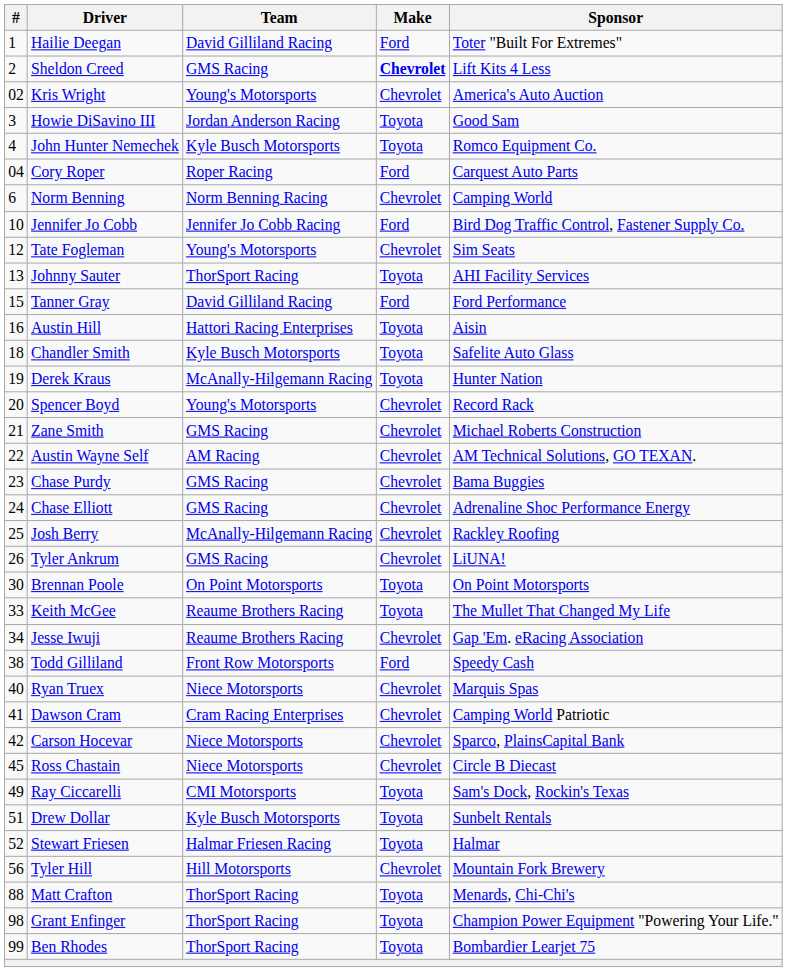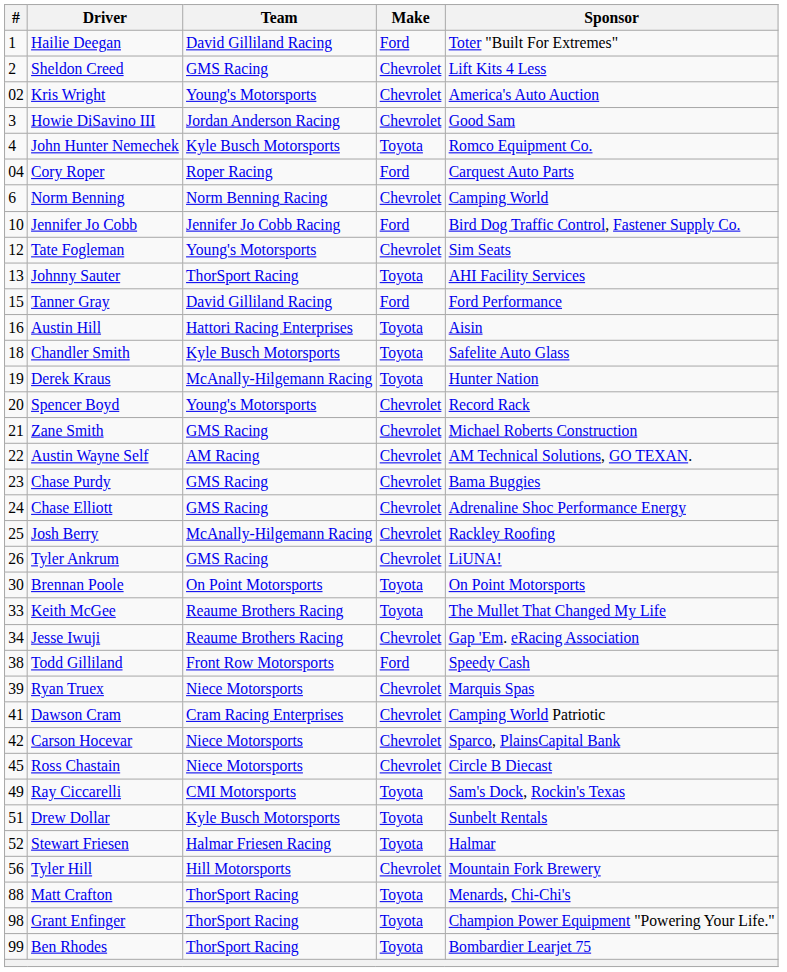Sheldon Creed | Make: bold -> normal
Howie DiSavino III | Make: Toyota -> Chevrolet
Ryan Truex | #: 40 -> 39
